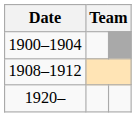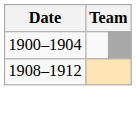- row: 1920–
